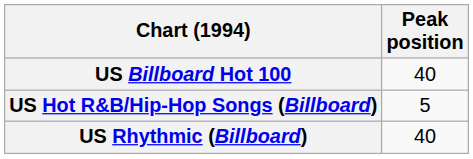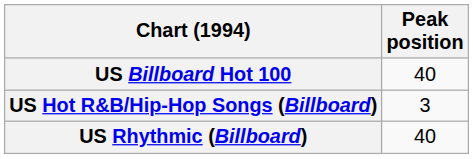US Hot R&B/Hip-Hop Songs (Billboard) | Peak position: 5 -> 3
